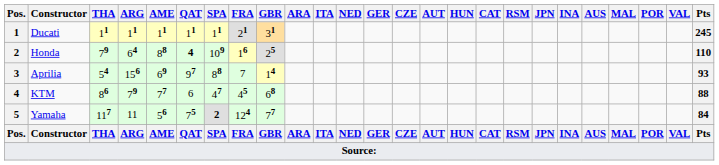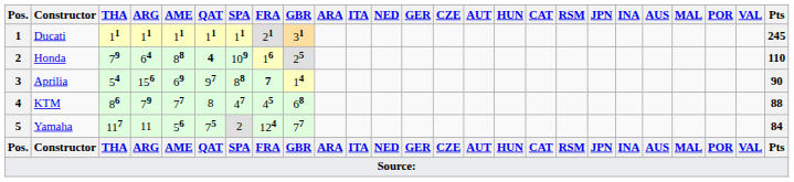Aprilia | FRA: normal -> bold
Aprilia | Pts: 93 -> 90
KTM | QAT: 6 -> 8
Yamaha | SPA: bold -> normal
